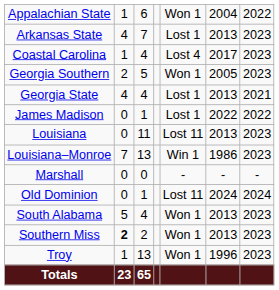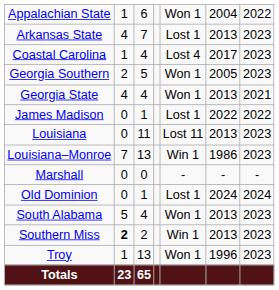Georgia State | column 5: Lost 1 -> Won 1
Old Dominion | column 5: Lost 11 -> Lost 1
Southern Miss | column 5: Won 1 -> Win 1
